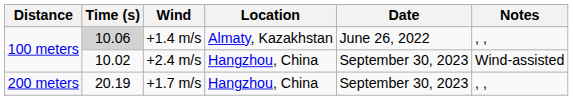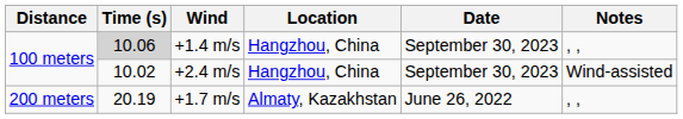+1.4 m/s | Location: Almaty, Kazakhstan -> Hangzhou, China
+1.4 m/s | Date: June 26, 2022 -> September 30, 2023
+1.7 m/s | Location: Hangzhou, China -> Almaty, Kazakhstan
+1.7 m/s | Date: September 30, 2023 -> June 26, 2022
